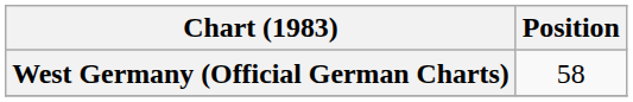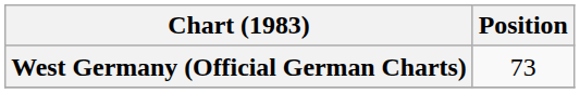West Germany (Official German Charts) | Position: 58 -> 73
